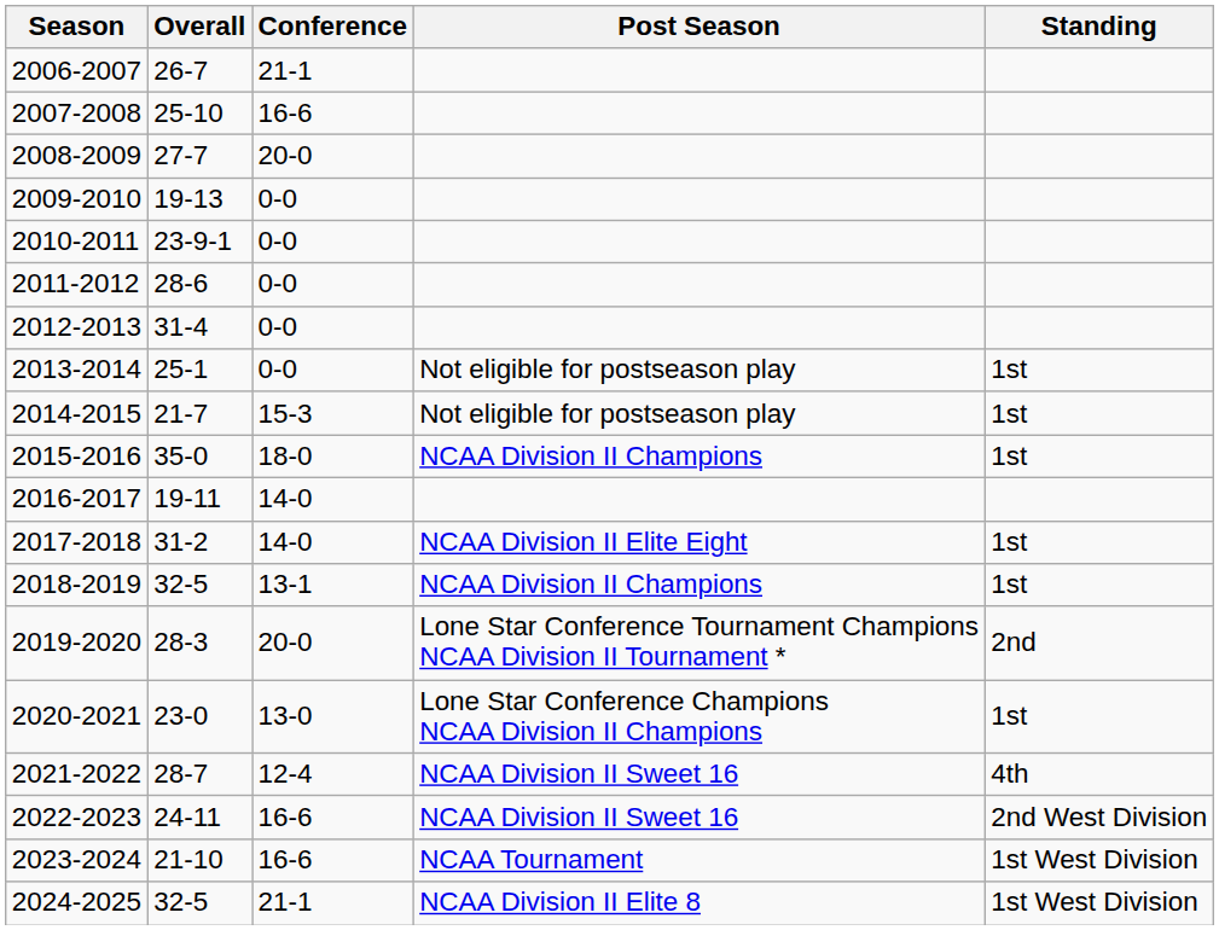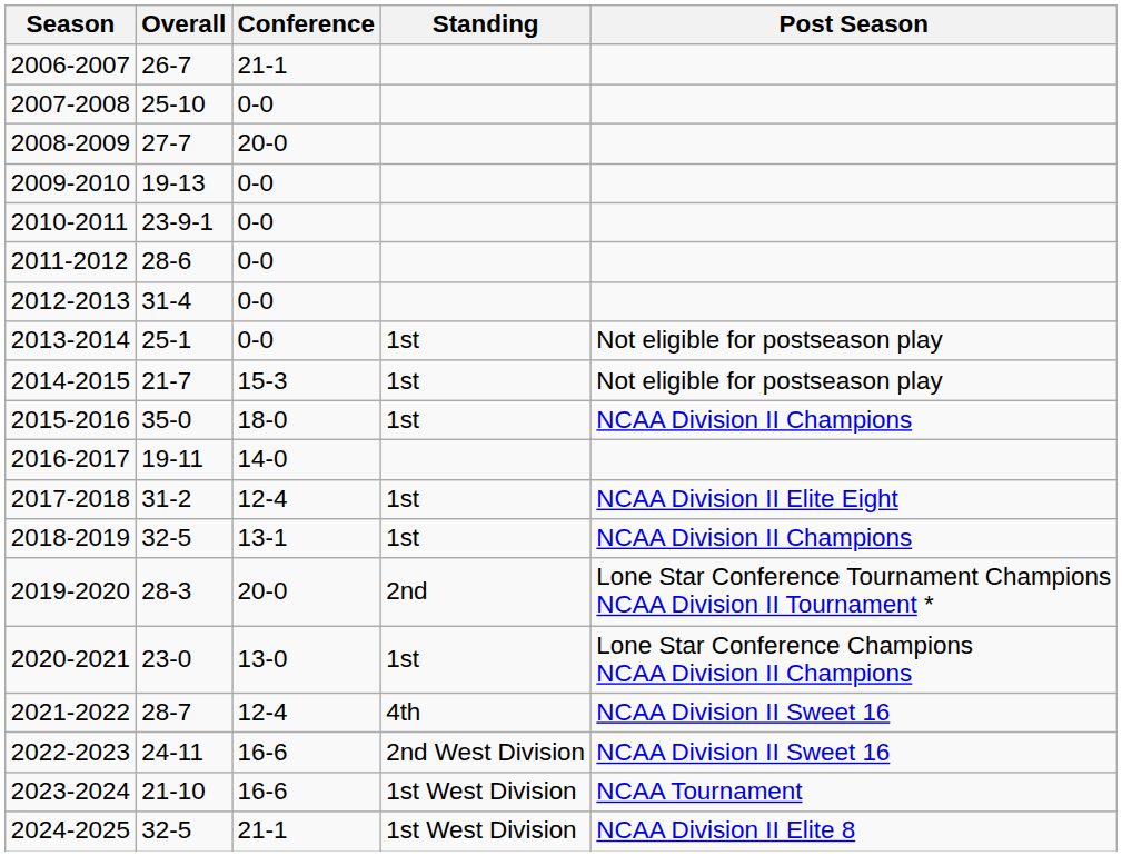columns swapped: Standing <-> Post Season
2007-2008 | Conference: 16-6 -> 0-0
2017-2018 | Conference: 14-0 -> 12-4
